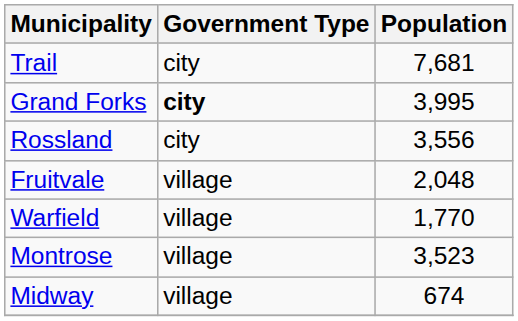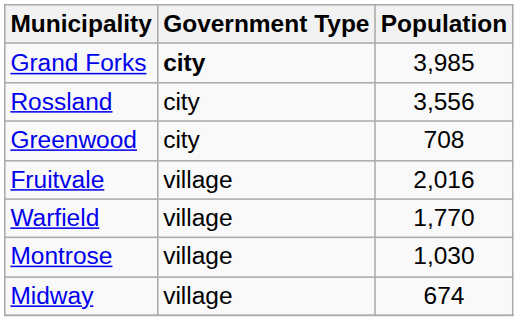- row: Trail | city | 7,681
Grand Forks | Population: 3,995 -> 3,985
+ row: Greenwood | city | 708
Fruitvale | Population: 2,048 -> 2,016
Montrose | Population: 3,523 -> 1,030
